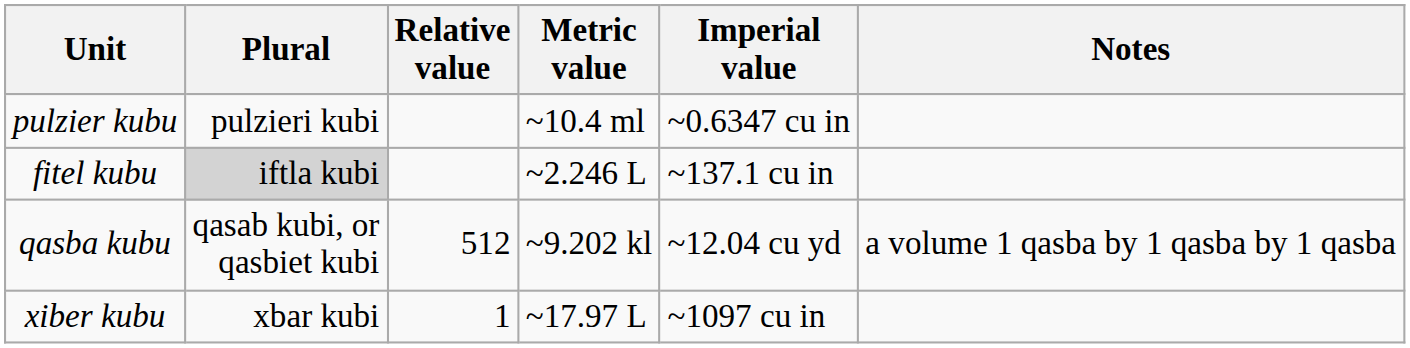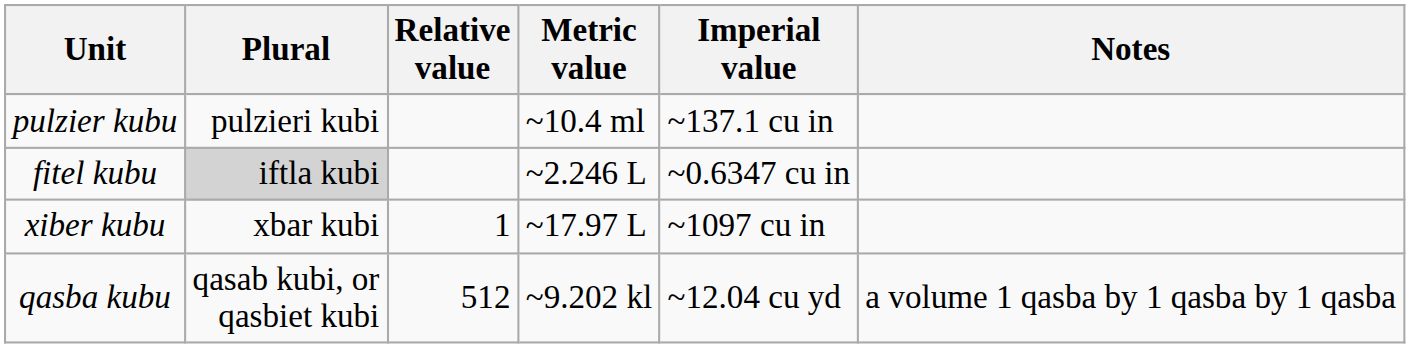pulzier kubu | Imperial value: ~0.6347 cu in -> ~137.1 cu in
fitel kubu | Imperial value: ~137.1 cu in -> ~0.6347 cu in
rows swapped: xiber kubu <-> qasba kubu
